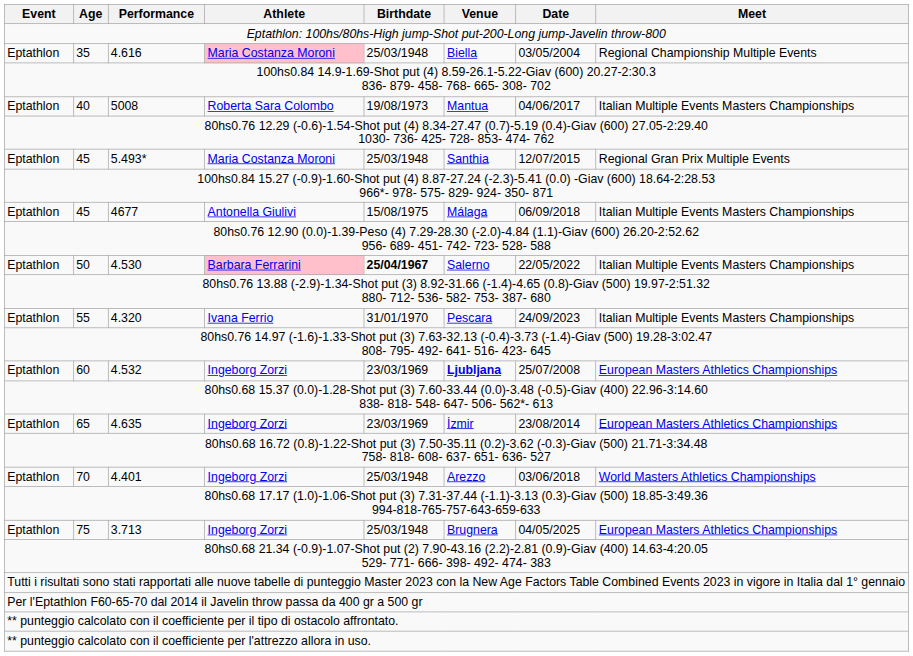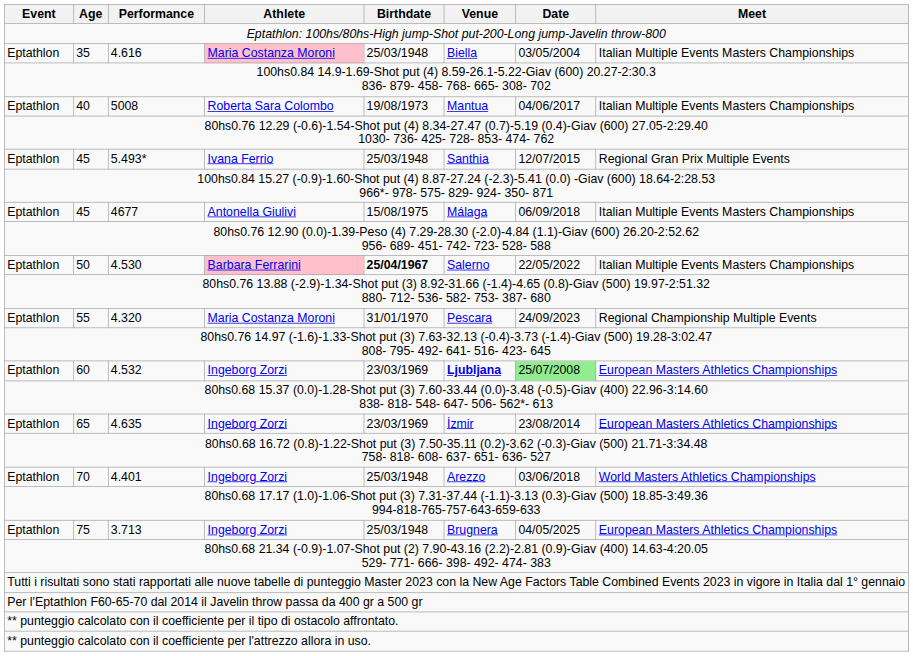4.616 | Meet: Regional Championship Multiple Events -> Italian Multiple Events Masters Championships
5.493* | Athlete: Maria Costanza Moroni -> Ivana Ferrio
4.320 | Athlete: Ivana Ferrio -> Maria Costanza Moroni
4.320 | Meet: Italian Multiple Events Masters Championships -> Regional Championship Multiple Events
4.532 | Date: no background -> lightgreen background
